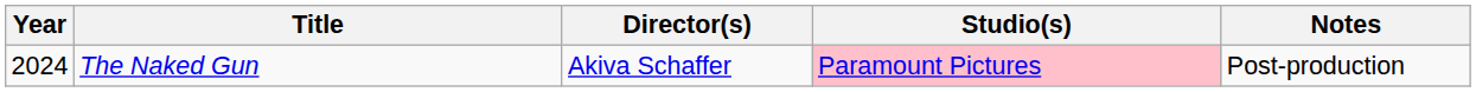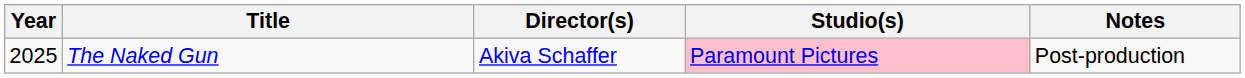The Naked Gun | Year: 2024 -> 2025
